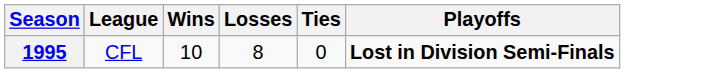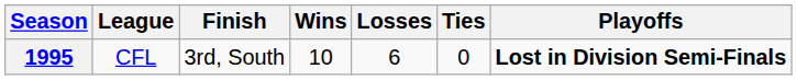+ column: Finish | 3rd, South
1995 | Losses: 8 -> 6
